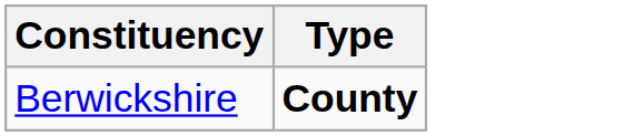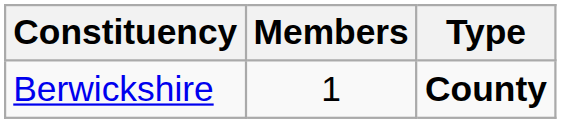+ column: Members | 1
